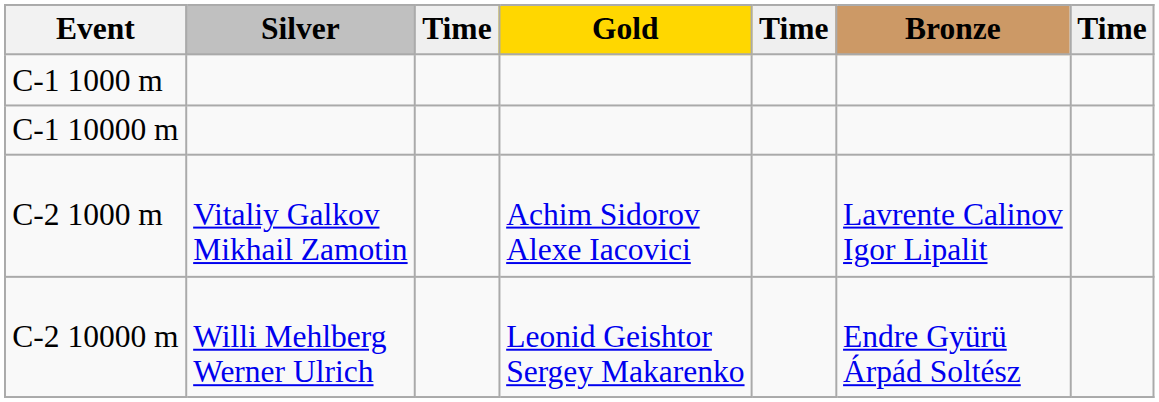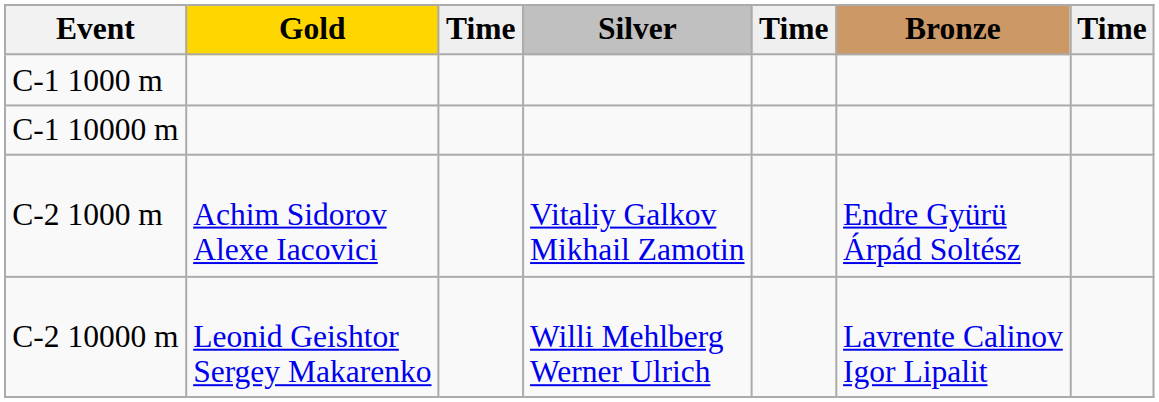columns swapped: Gold <-> Silver
C-2 1000 m | Bronze: Lavrente Calinov Igor Lipalit -> Endre Gyürü Árpád Soltész
C-2 10000 m | Bronze: Endre Gyürü Árpád Soltész -> Lavrente Calinov Igor Lipalit
